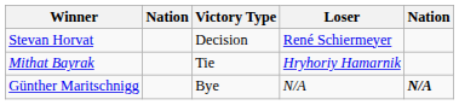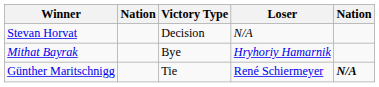Stevan Horvat | Loser: René Schiermeyer -> N/A
Mithat Bayrak | Victory Type: Tie -> Bye
Günther Maritschnigg | Victory Type: Bye -> Tie
Günther Maritschnigg | Loser: N/A -> René Schiermeyer
